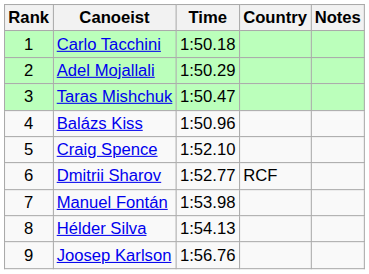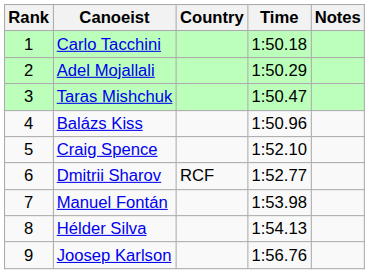columns swapped: Country <-> Time
